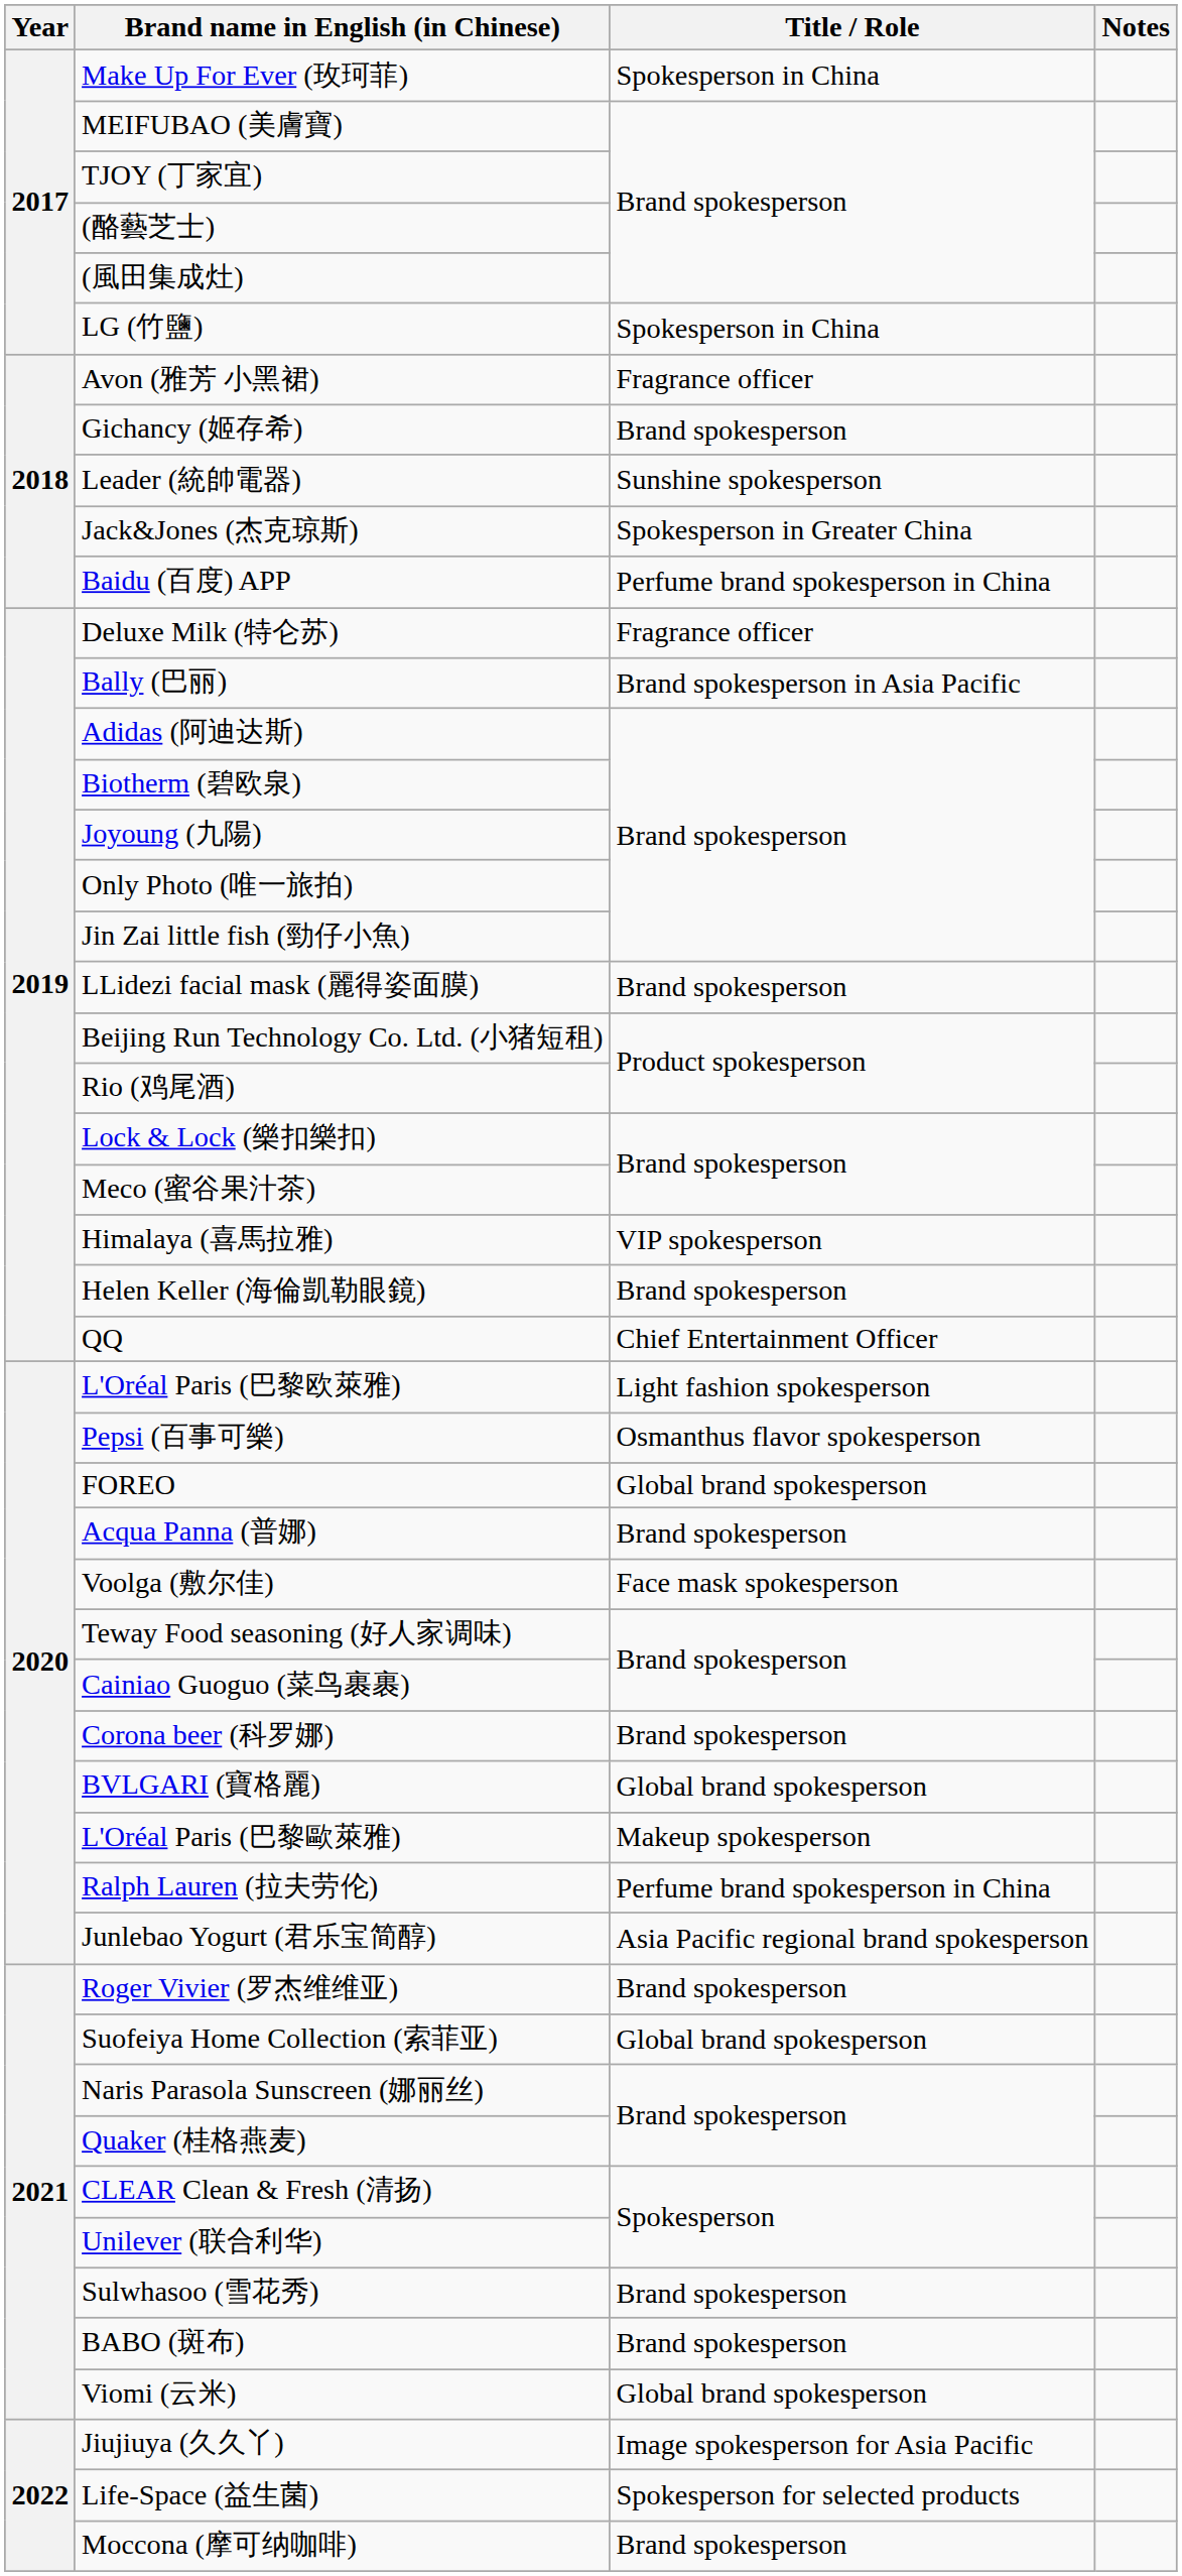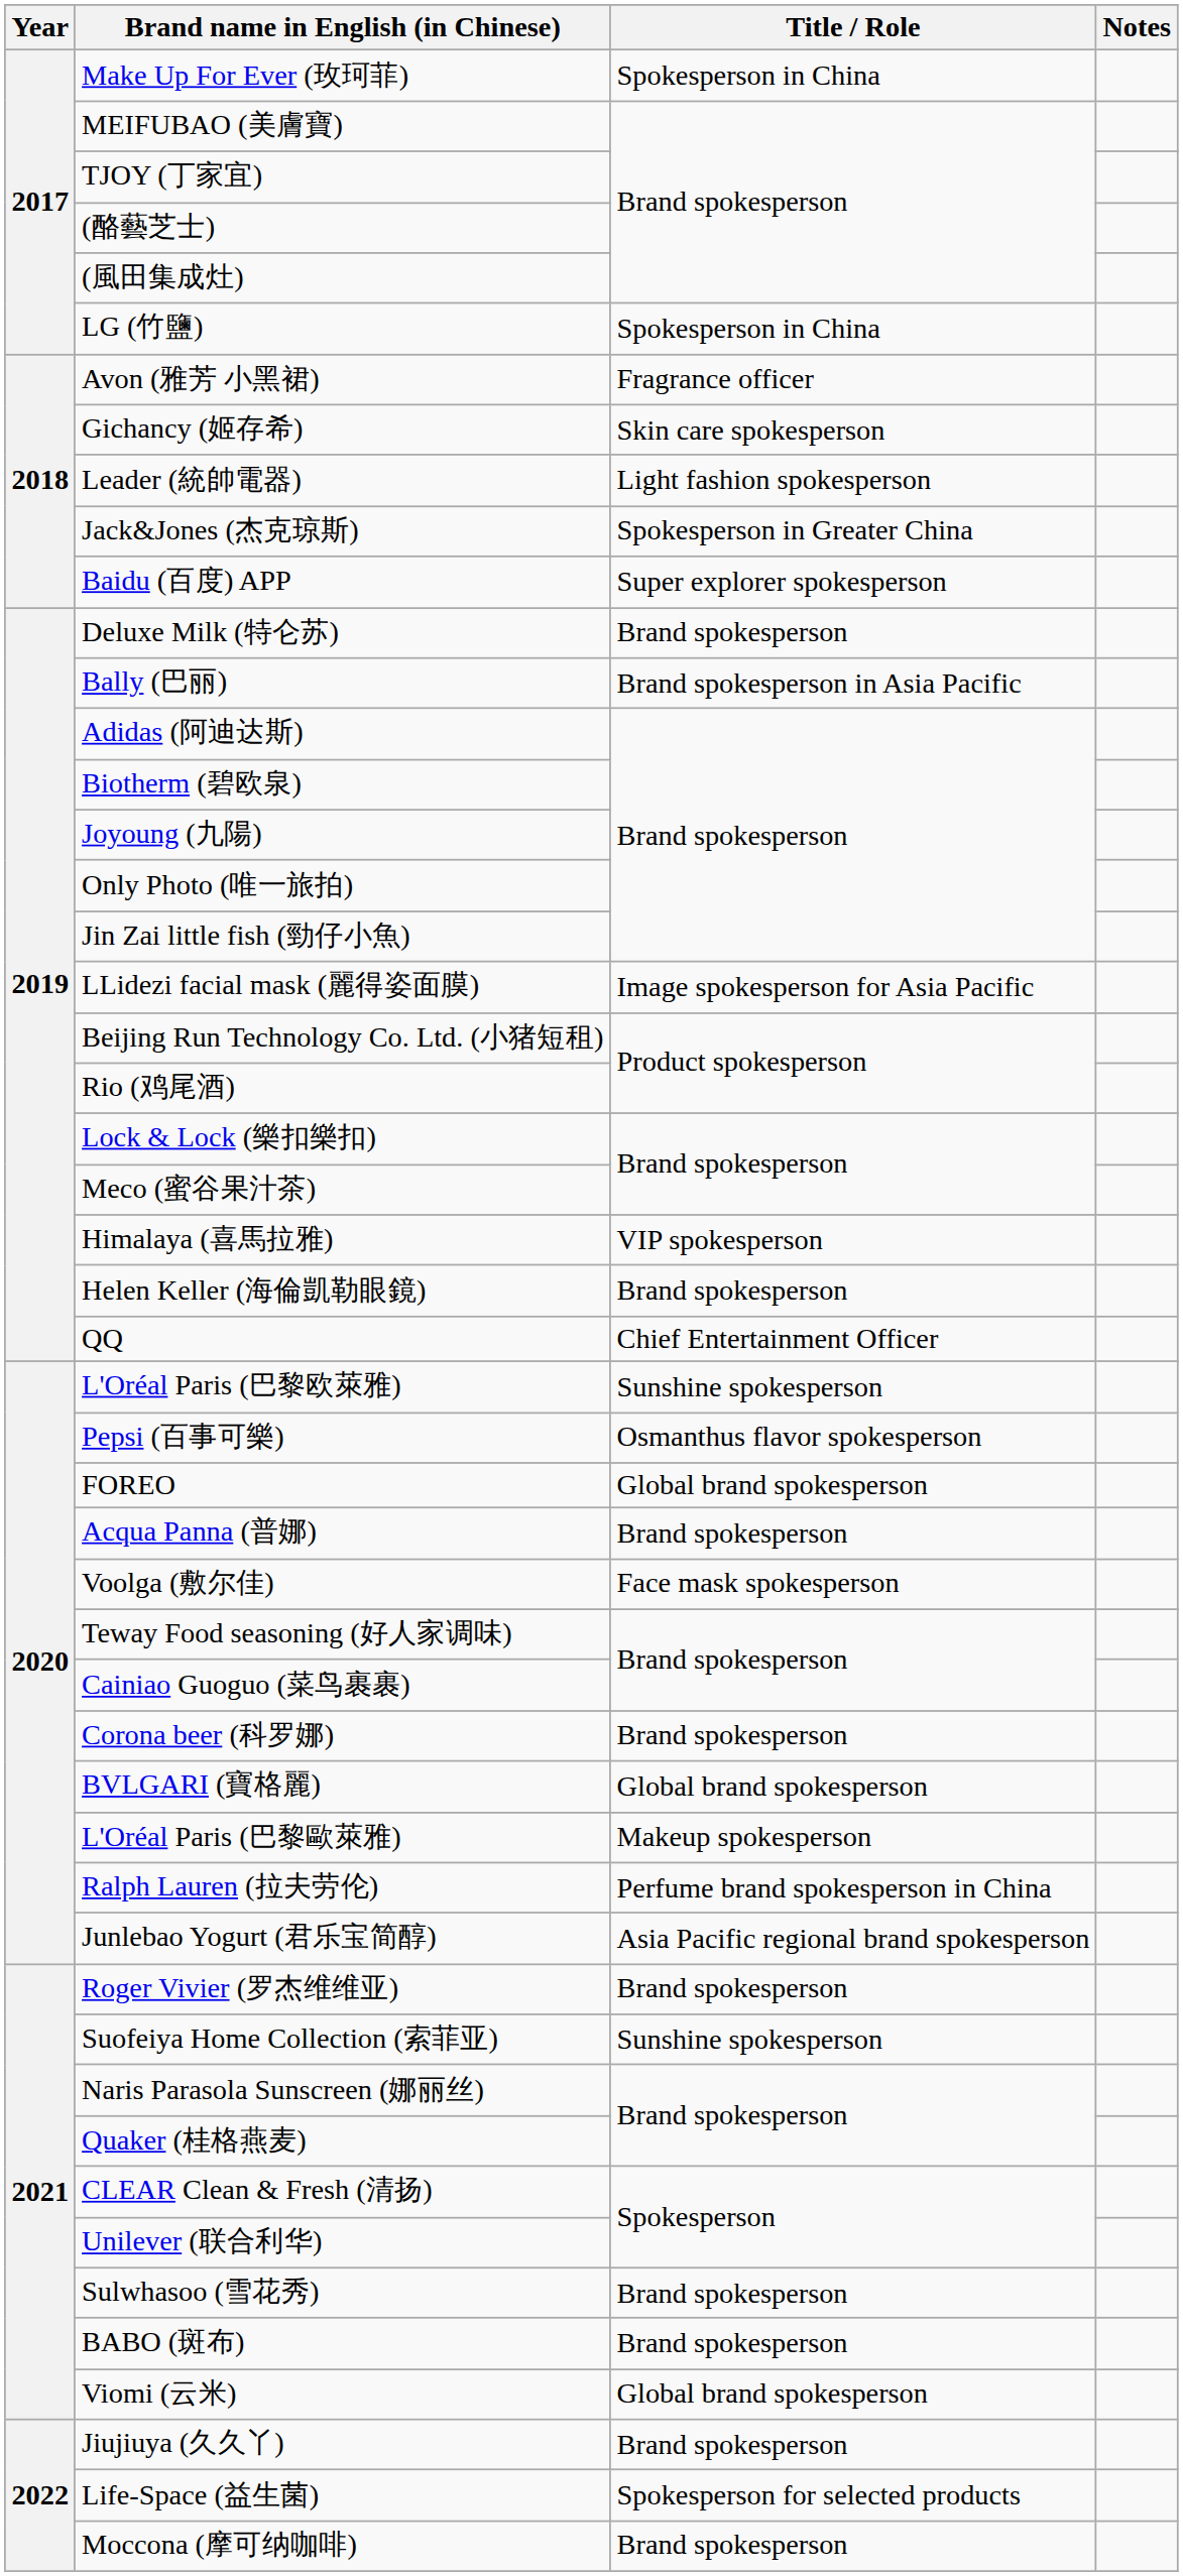Gichancy (姬存希) | Title / Role: Brand spokesperson -> Skin care spokesperson
Leader (統帥電器) | Title / Role: Sunshine spokesperson -> Light fashion spokesperson
Baidu (百度) APP | Title / Role: Perfume brand spokesperson in China -> Super explorer spokesperson
Deluxe Milk (特仑苏) | Title / Role: Fragrance officer -> Brand spokesperson
LLidezi facial mask (麗得姿面膜) | Title / Role: Brand spokesperson -> Image spokesperson for Asia Pacific
L'Oréal Paris (巴黎欧萊雅) | Title / Role: Light fashion spokesperson -> Sunshine spokesperson
Suofeiya Home Collection (索菲亚) | Title / Role: Global brand spokesperson -> Sunshine spokesperson
Jiujiuya (久久丫) | Title / Role: Image spokesperson for Asia Pacific -> Brand spokesperson
